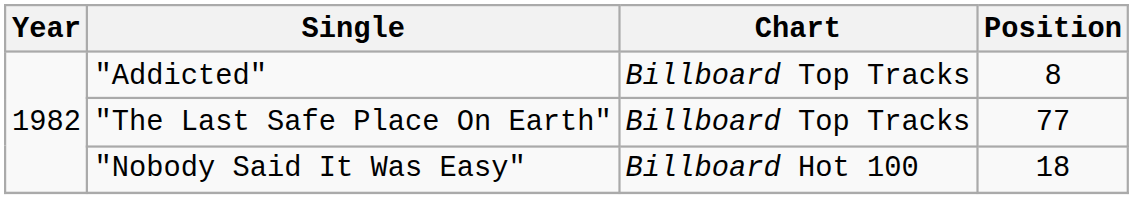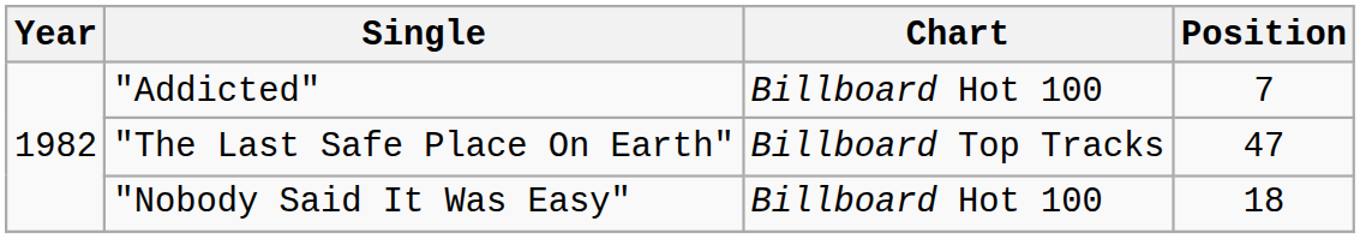"Addicted" | Chart: Billboard Top Tracks -> Billboard Hot 100
"Addicted" | Position: 8 -> 7
"The Last Safe Place On Earth" | Position: 77 -> 47
